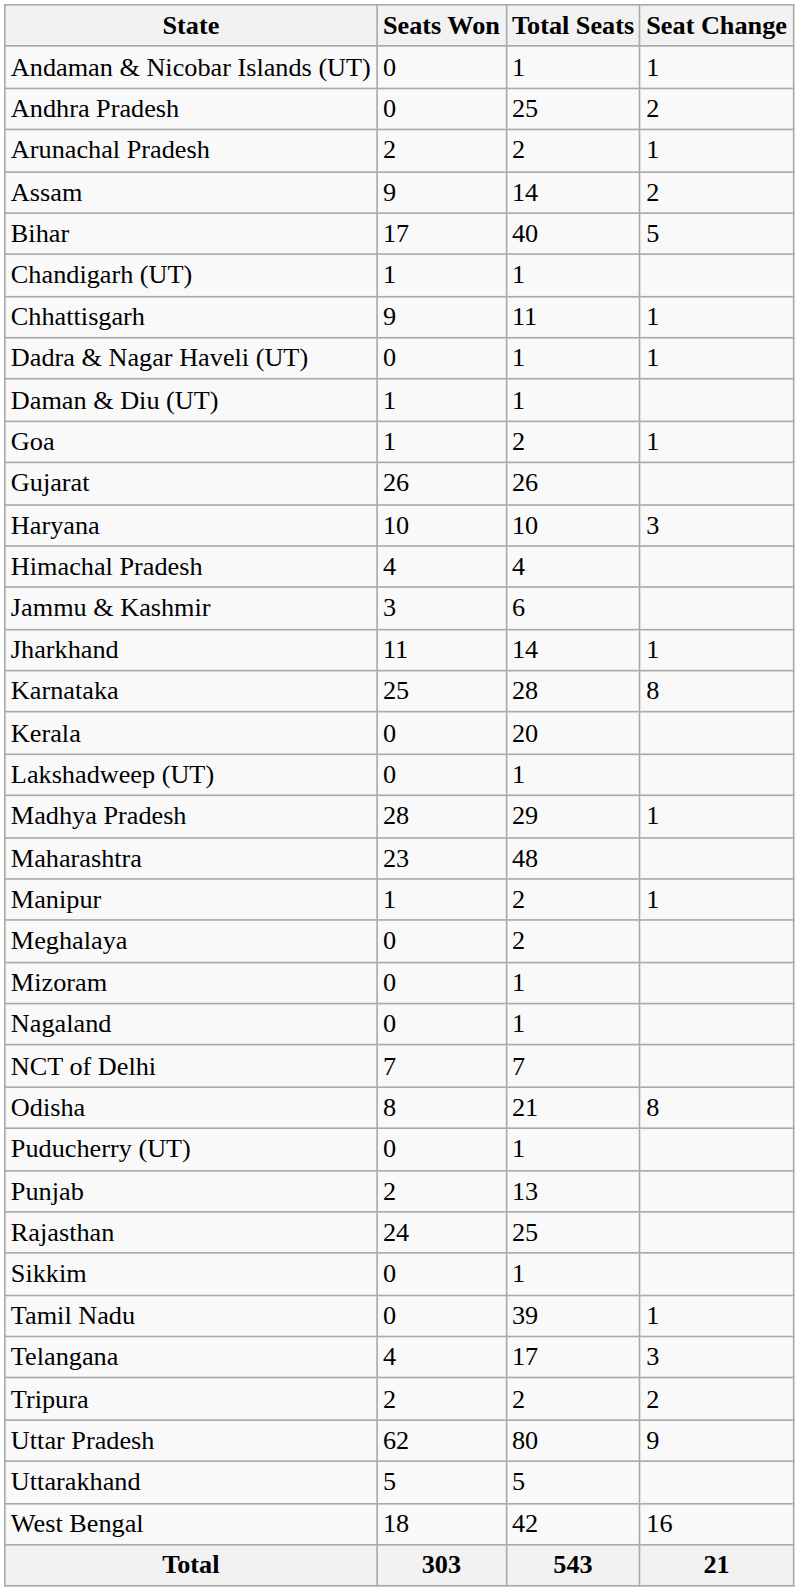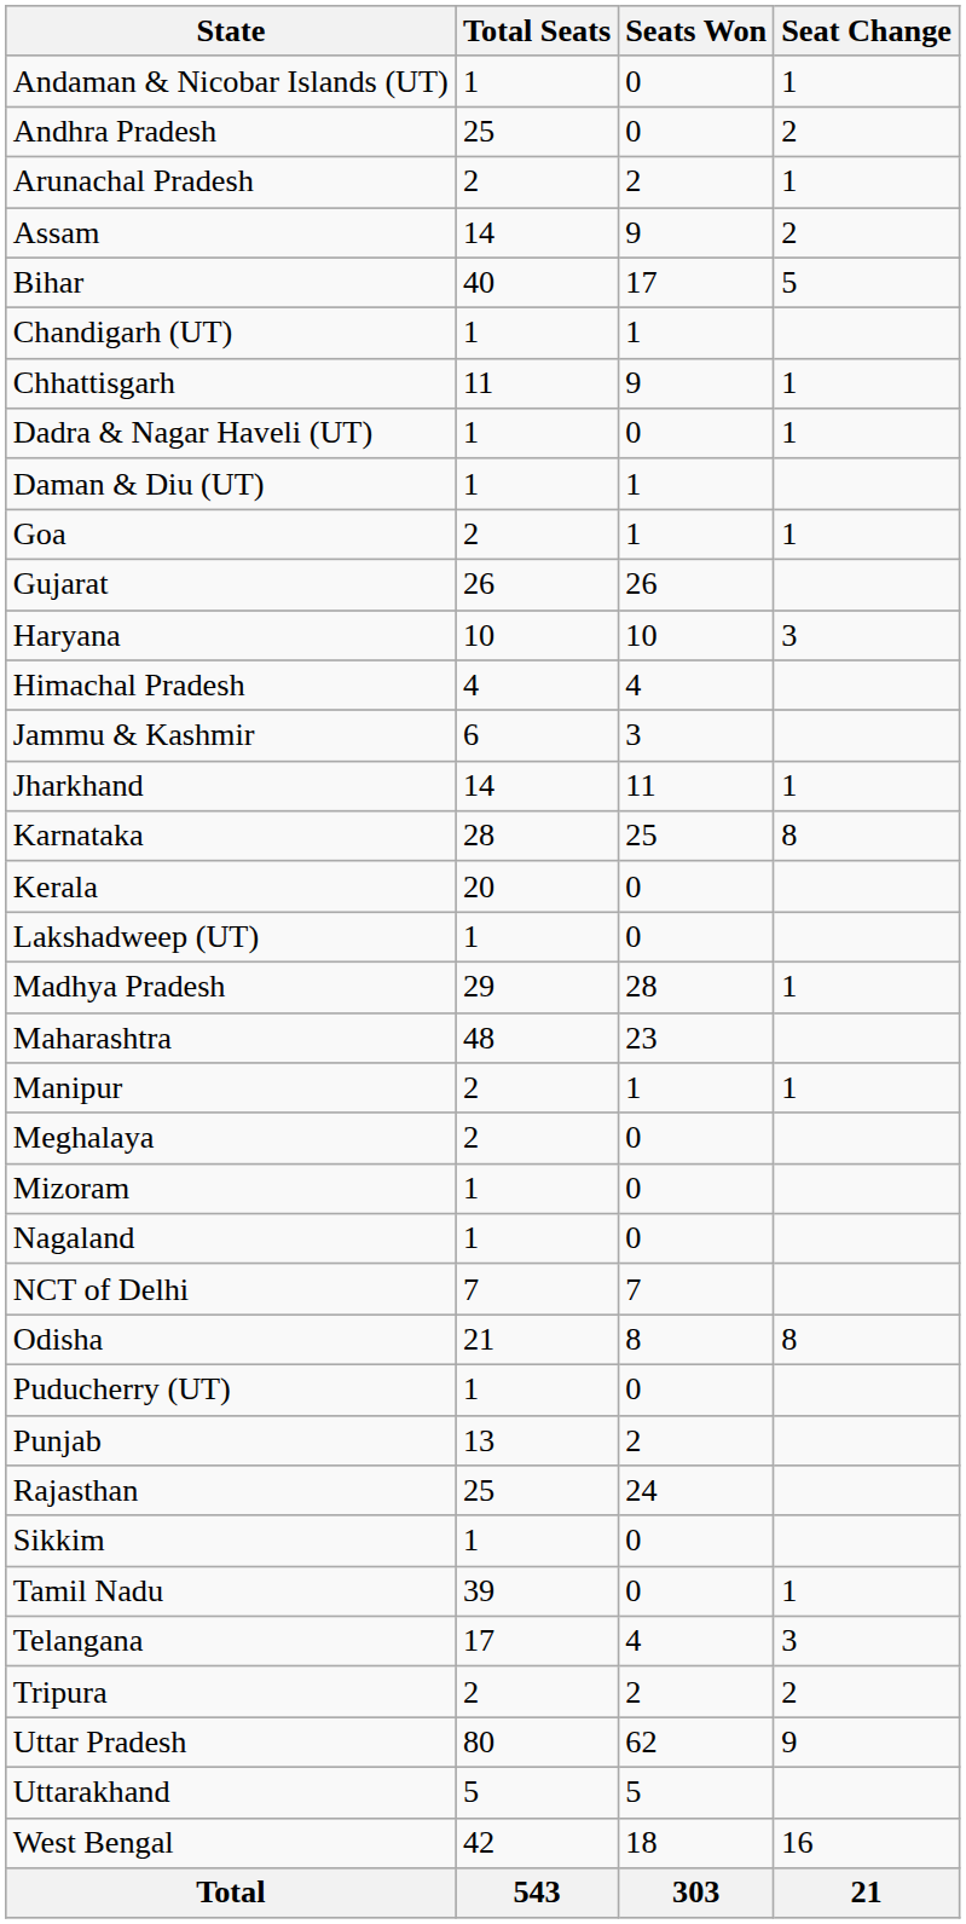columns swapped: Total Seats <-> Seats Won
